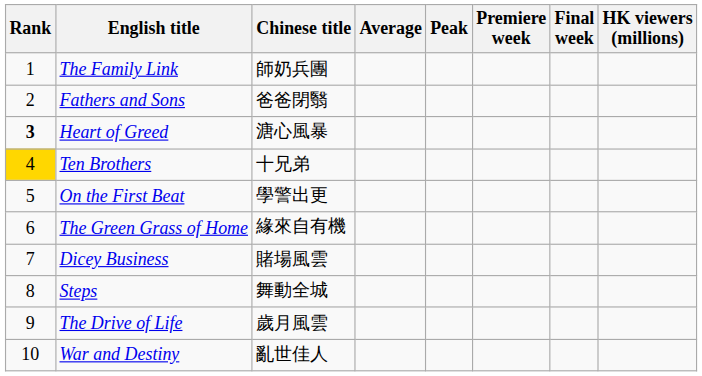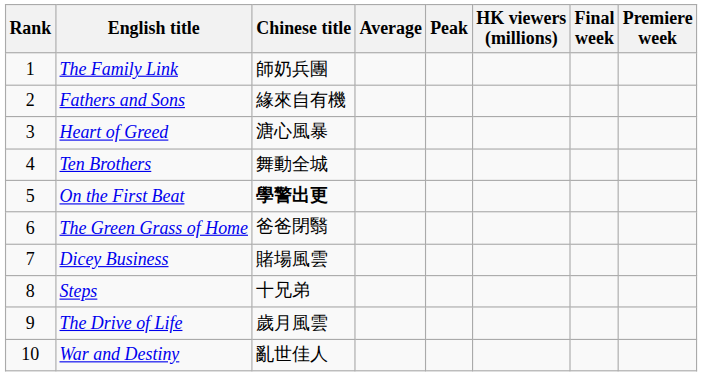columns swapped: Premiere week <-> HK viewers (millions)
Fathers and Sons | Chinese title: 爸爸閉翳 -> 緣來自有機
Heart of Greed | Rank: bold -> normal
Ten Brothers | Rank: gold background -> no background
Ten Brothers | Chinese title: 十兄弟 -> 舞動全城
On the First Beat | Chinese title: normal -> bold
The Green Grass of Home | Chinese title: 緣來自有機 -> 爸爸閉翳
Steps | Chinese title: 舞動全城 -> 十兄弟
